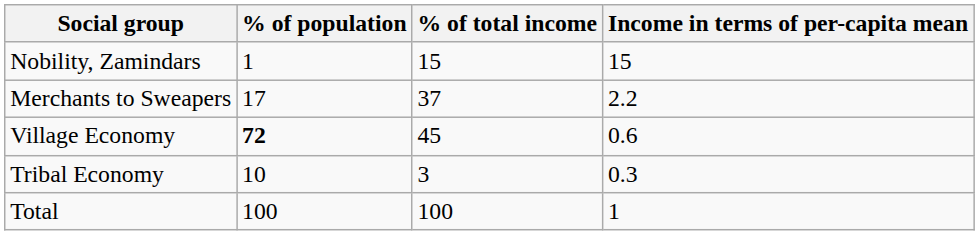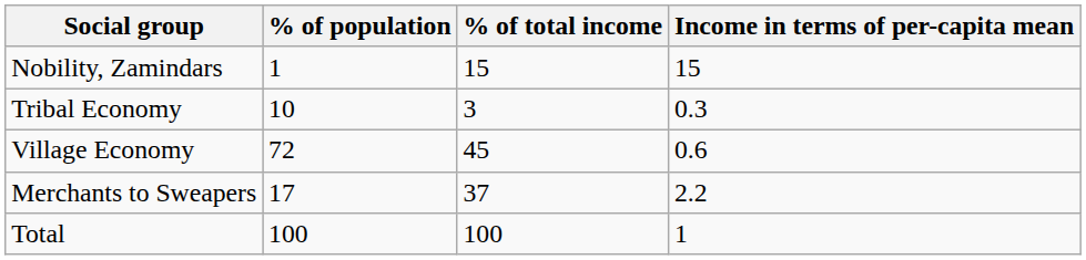rows swapped: Merchants to Sweapers <-> Tribal Economy
Village Economy | % of population: bold -> normal
